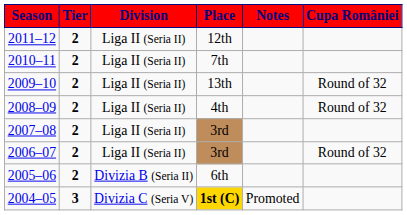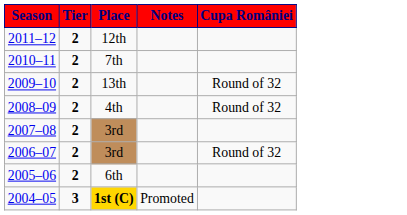- column: Division | Liga II (Seria II) | Liga II (Seria II) | Liga II (Seria II) | Liga II (Seria II) | Liga II (Seria II) | Liga II (Seria II) | Divizia B (Seria II) | Divizia C (Seria V)
